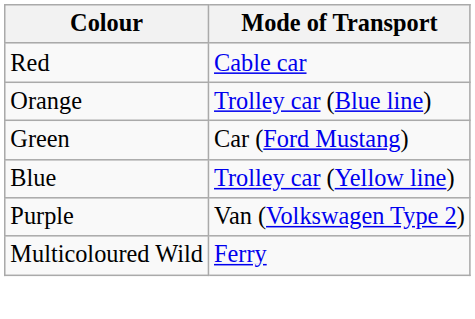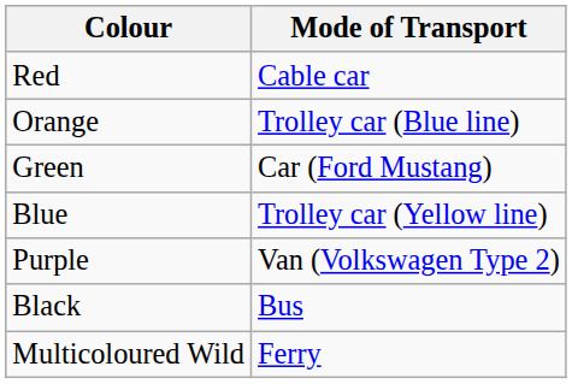+ row: Black | Bus
